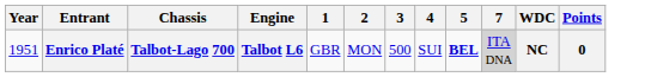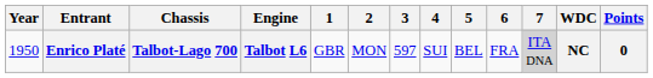+ column: 6 | FRA
Enrico Platé | Year: 1951 -> 1950
Enrico Platé | 3: 500 -> 597
Enrico Platé | 5: bold -> normal
